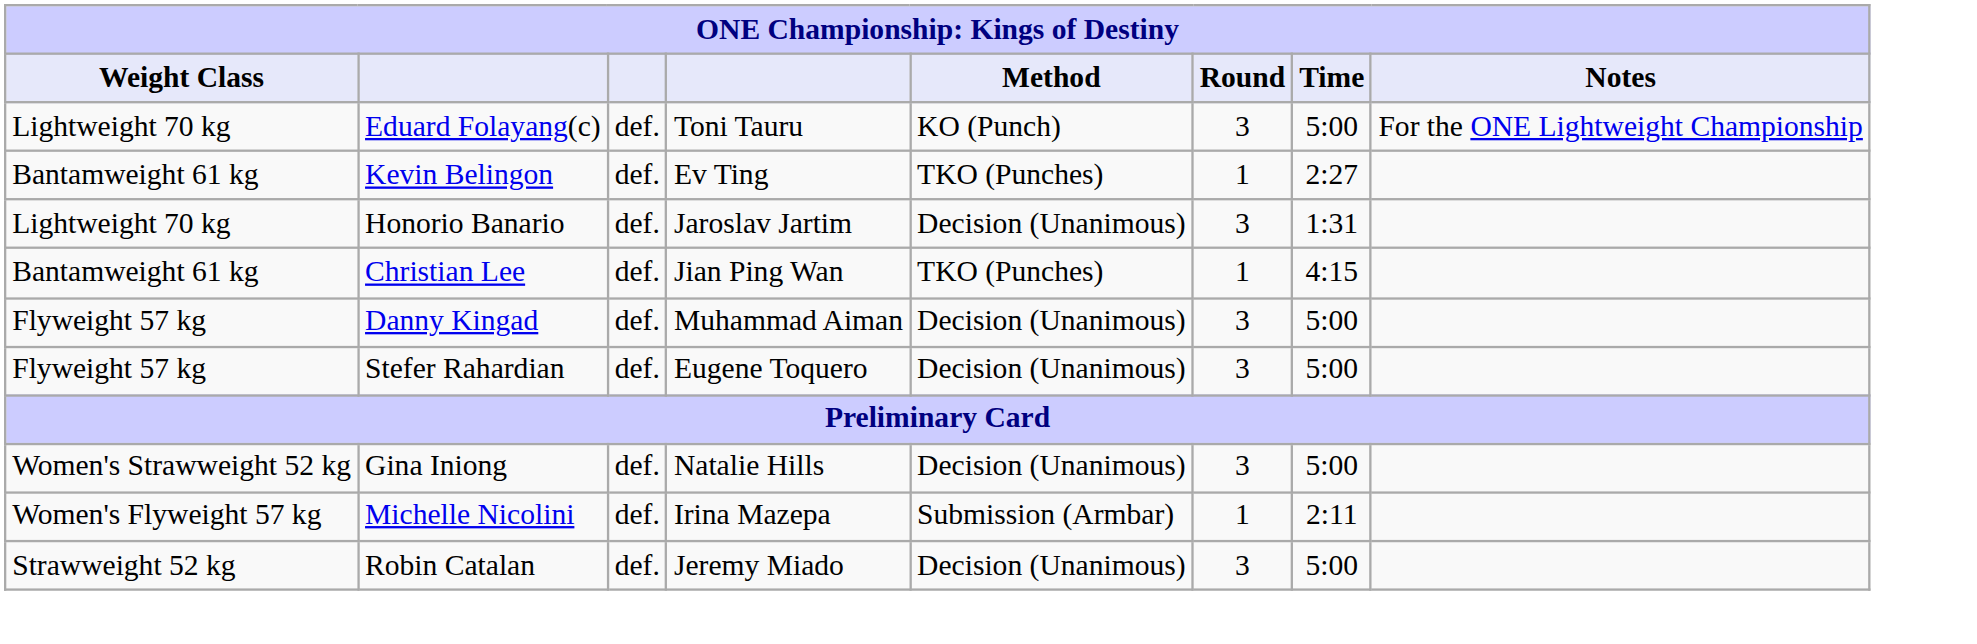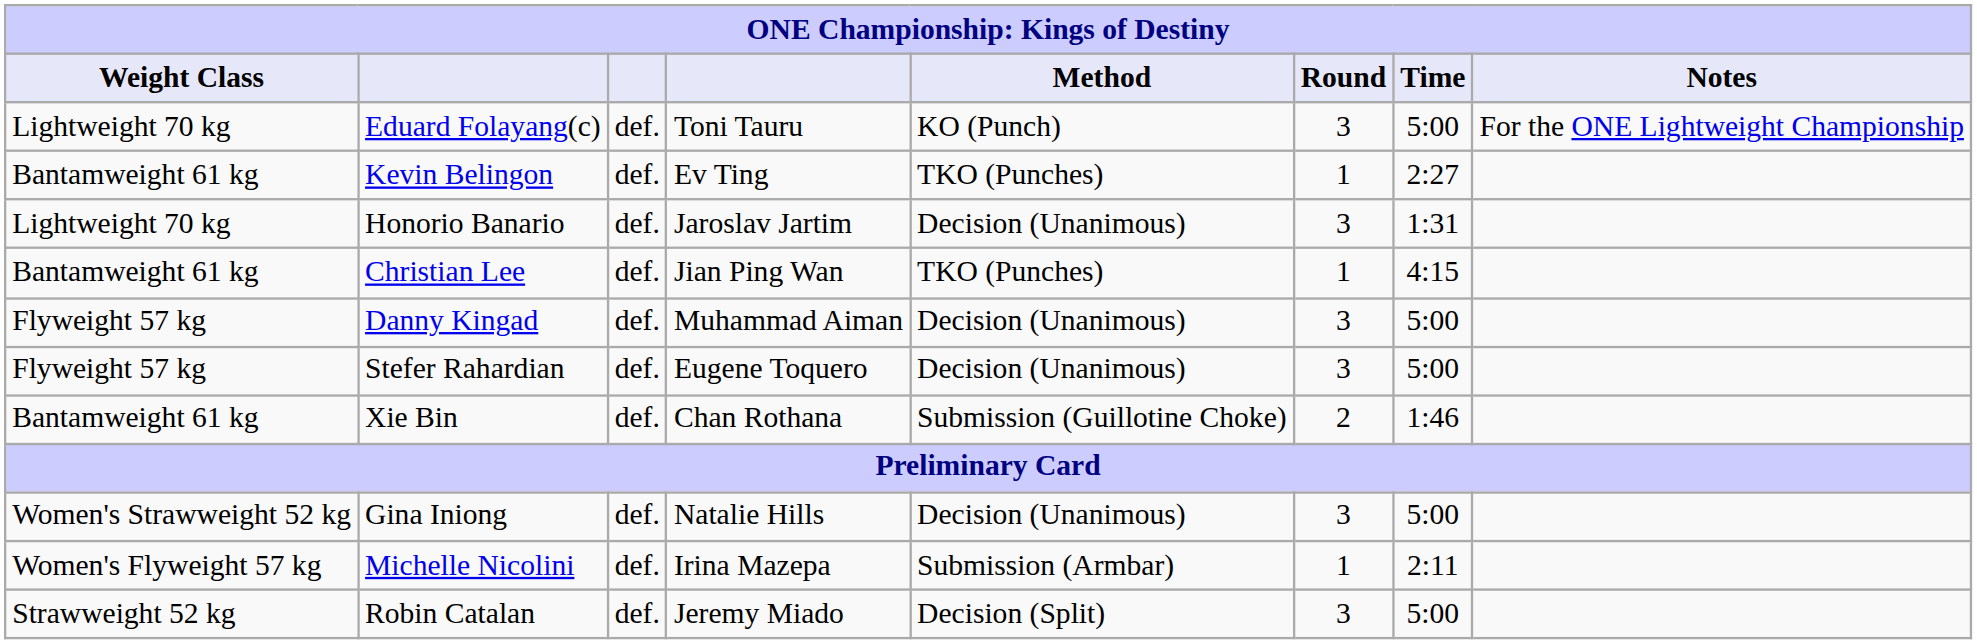+ row: Bantamweight 61 kg | Xie Bin | def. | Chan Rothana | Submission (Guillotine Choke) | 2 | 1:46
Robin Catalan | Method: Decision (Unanimous) -> Decision (Split)
